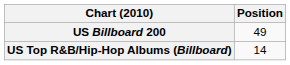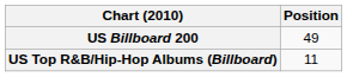US Top R&B/Hip-Hop Albums (Billboard) | Position: 14 -> 11
